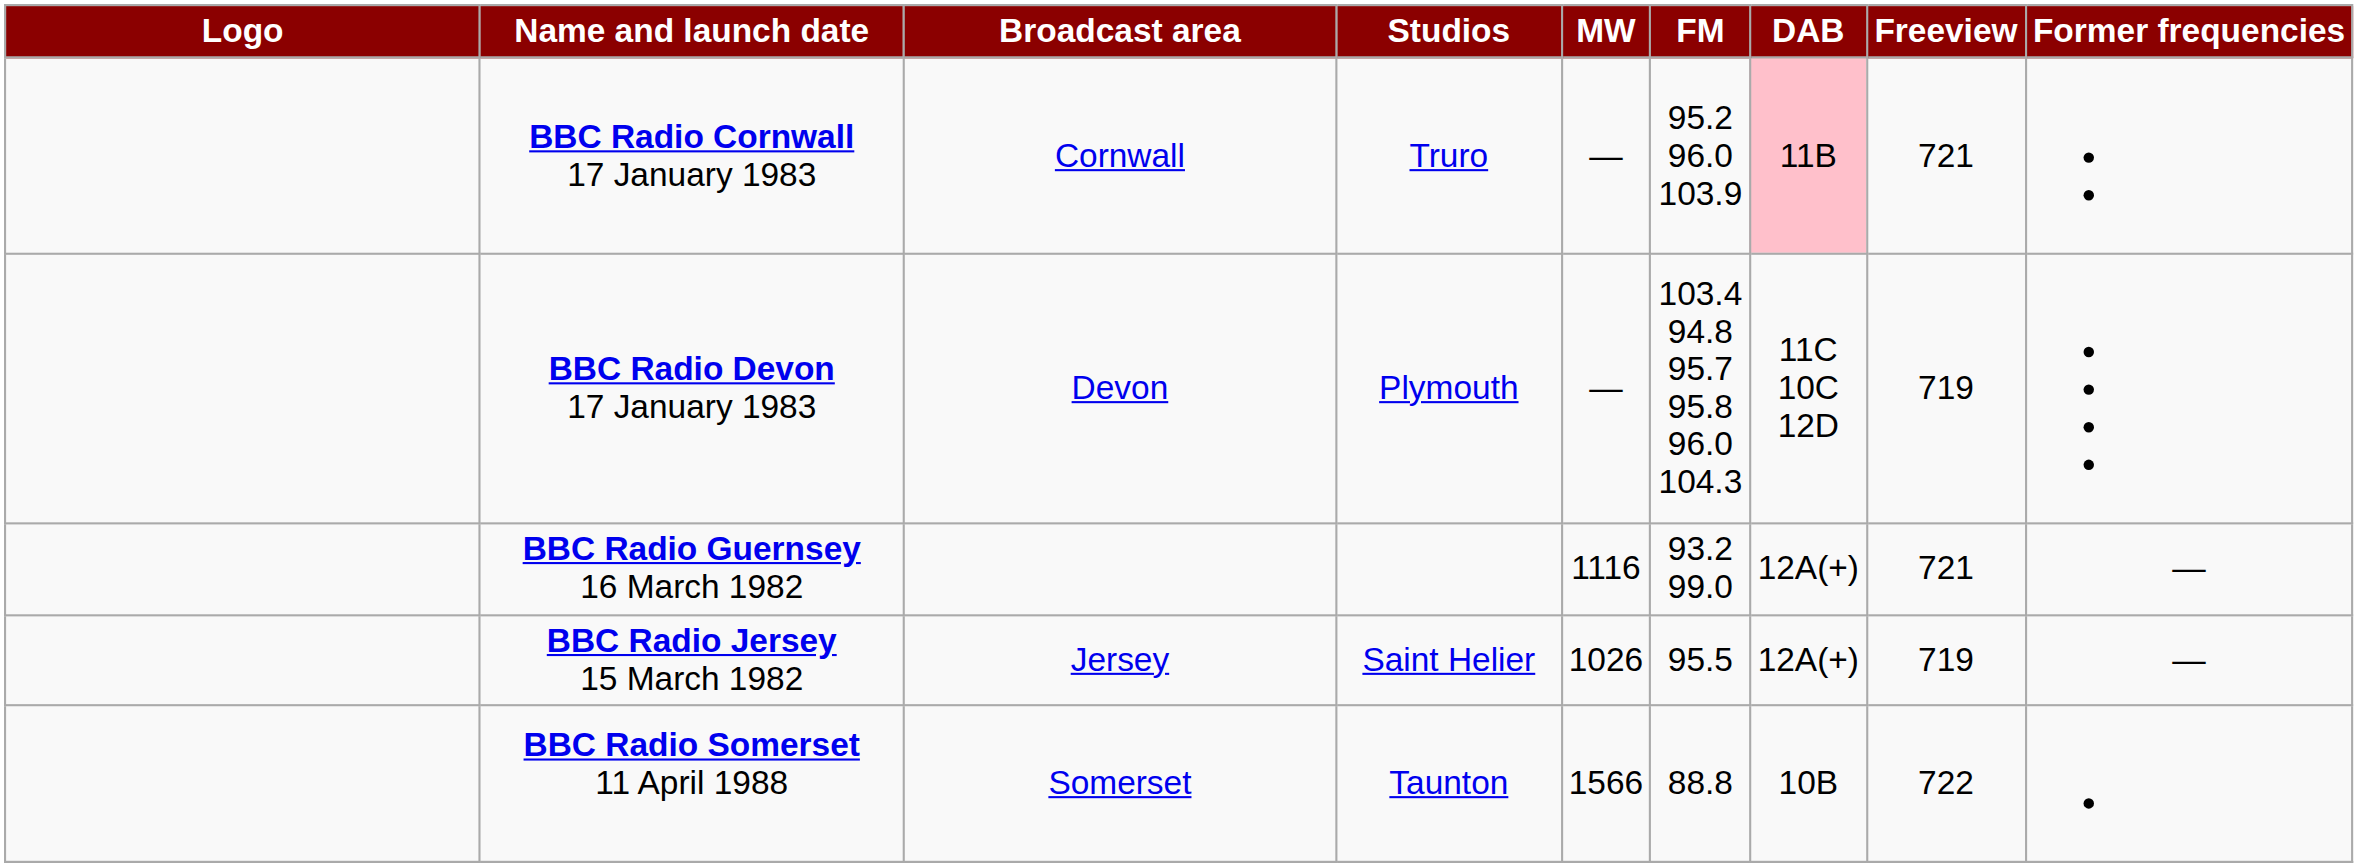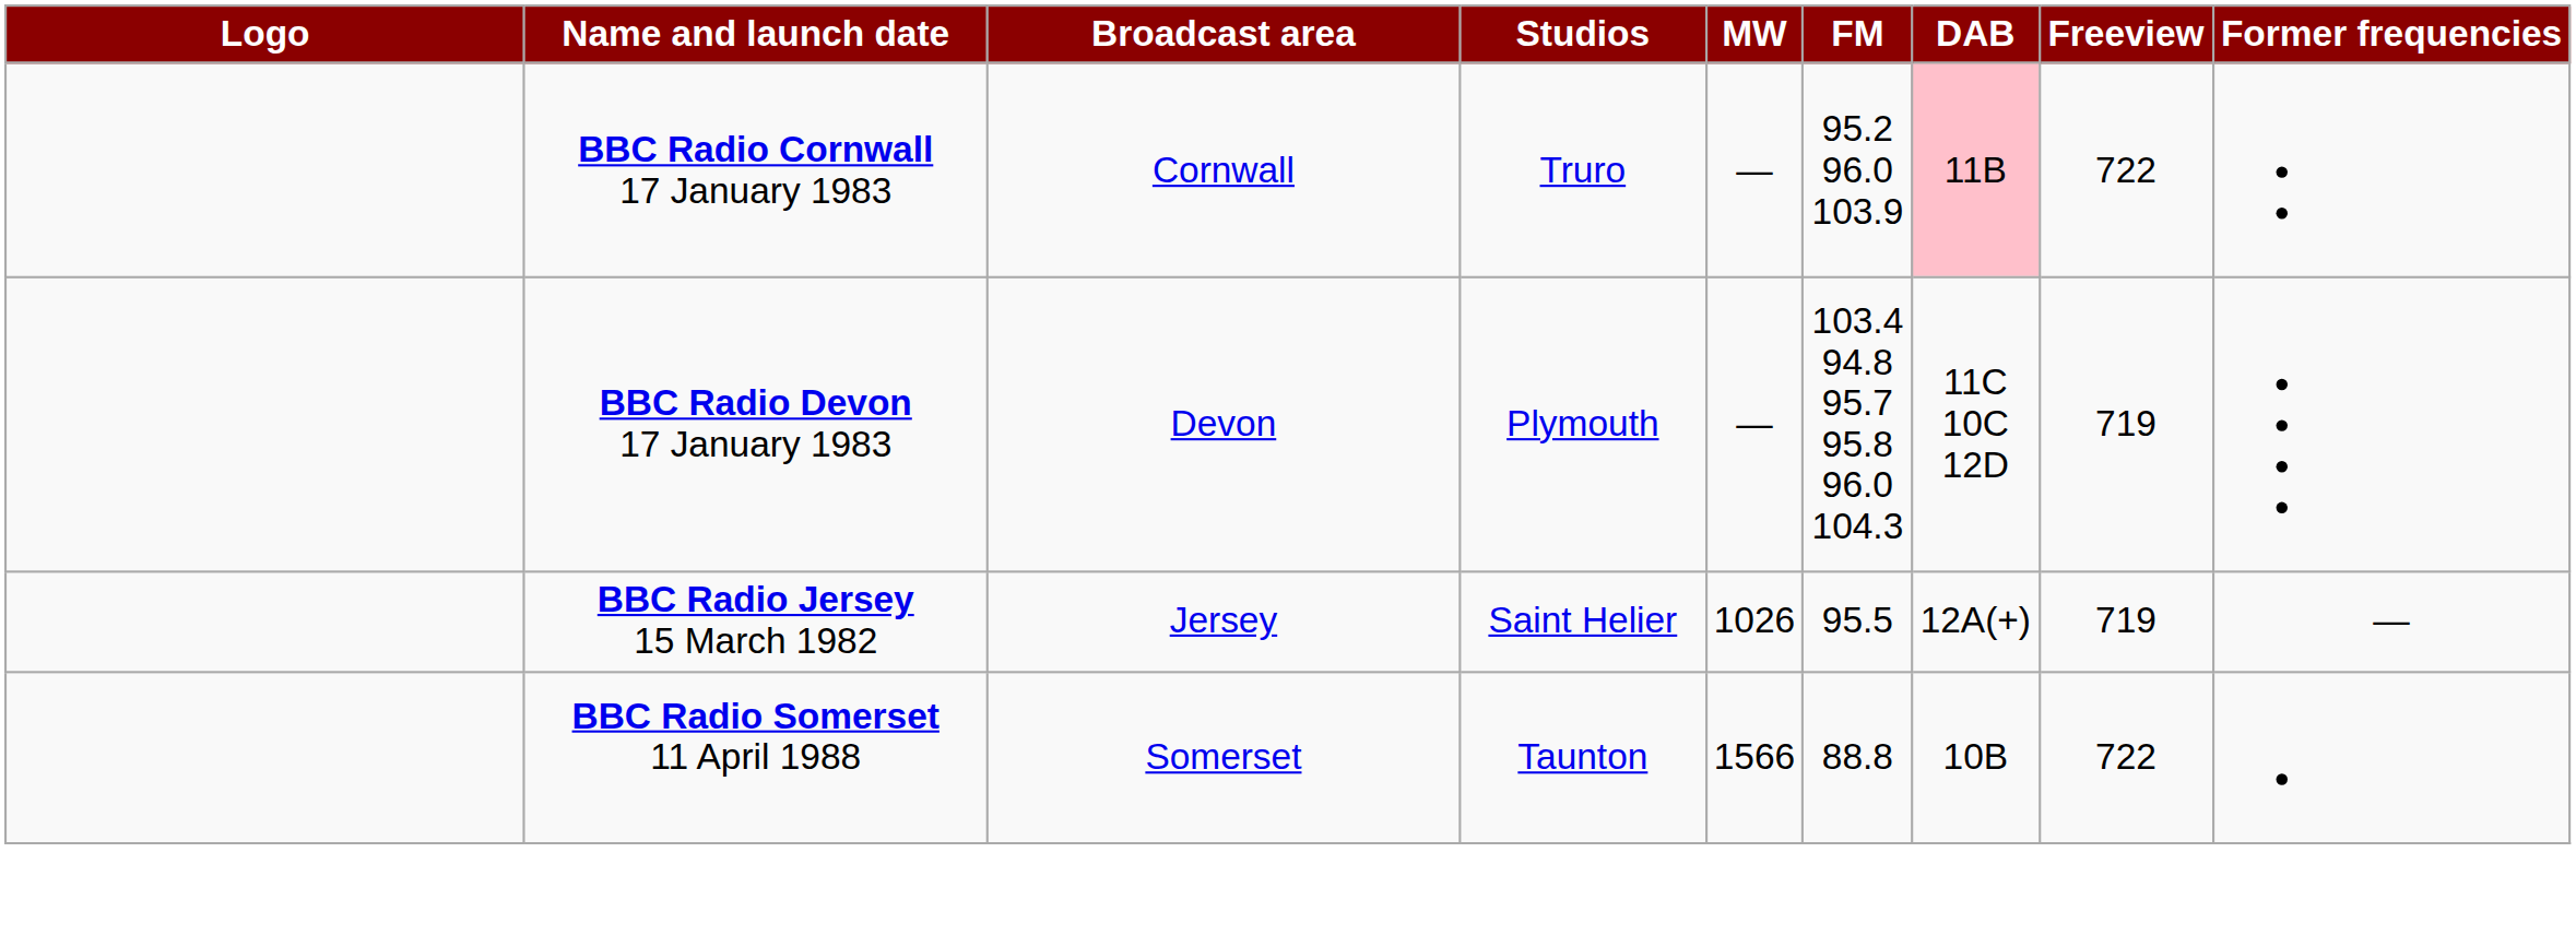BBC Radio Cornwall 17 January 1983 | Freeview: 721 -> 722
- row: BBC Radio Guernsey 16 March 1982 | 1116 | 93.2 99.0 | 12A(+) | 721 | —
